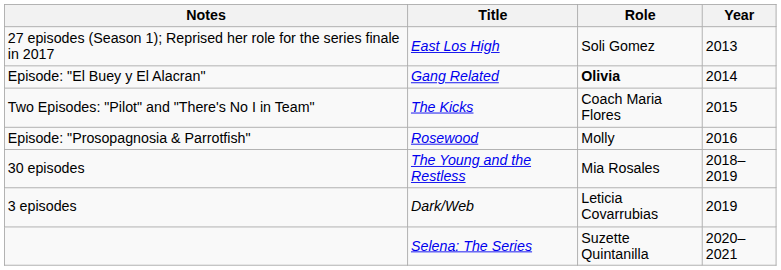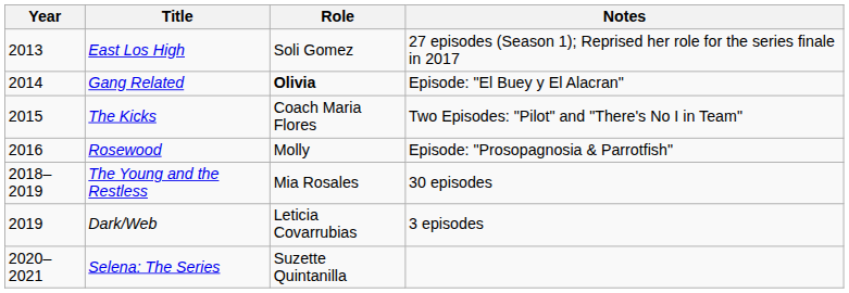columns swapped: Year <-> Notes
